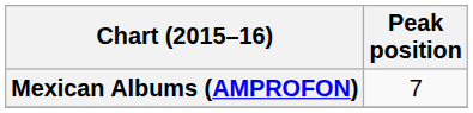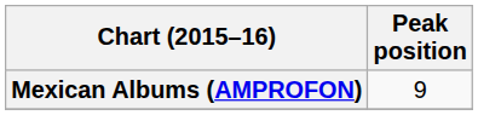Mexican Albums (AMPROFON) | Peak position: 7 -> 9
